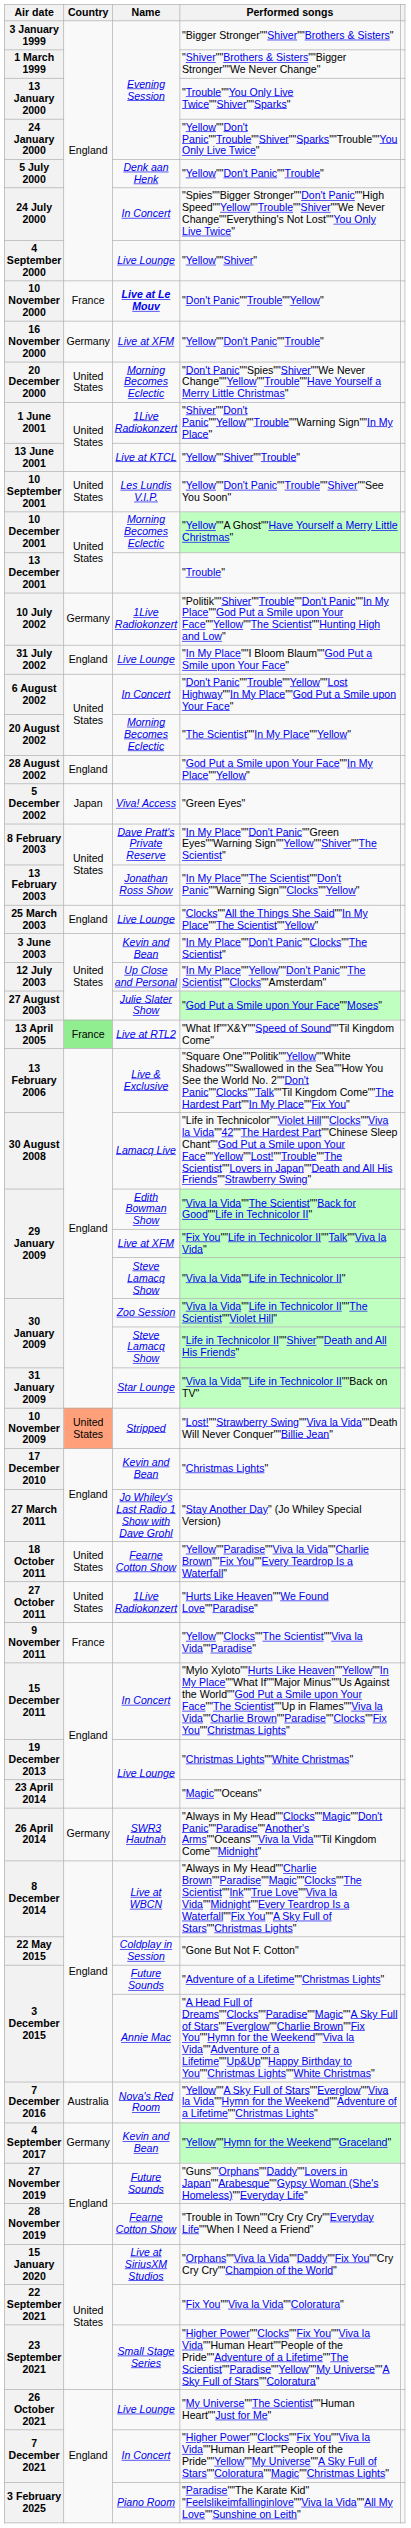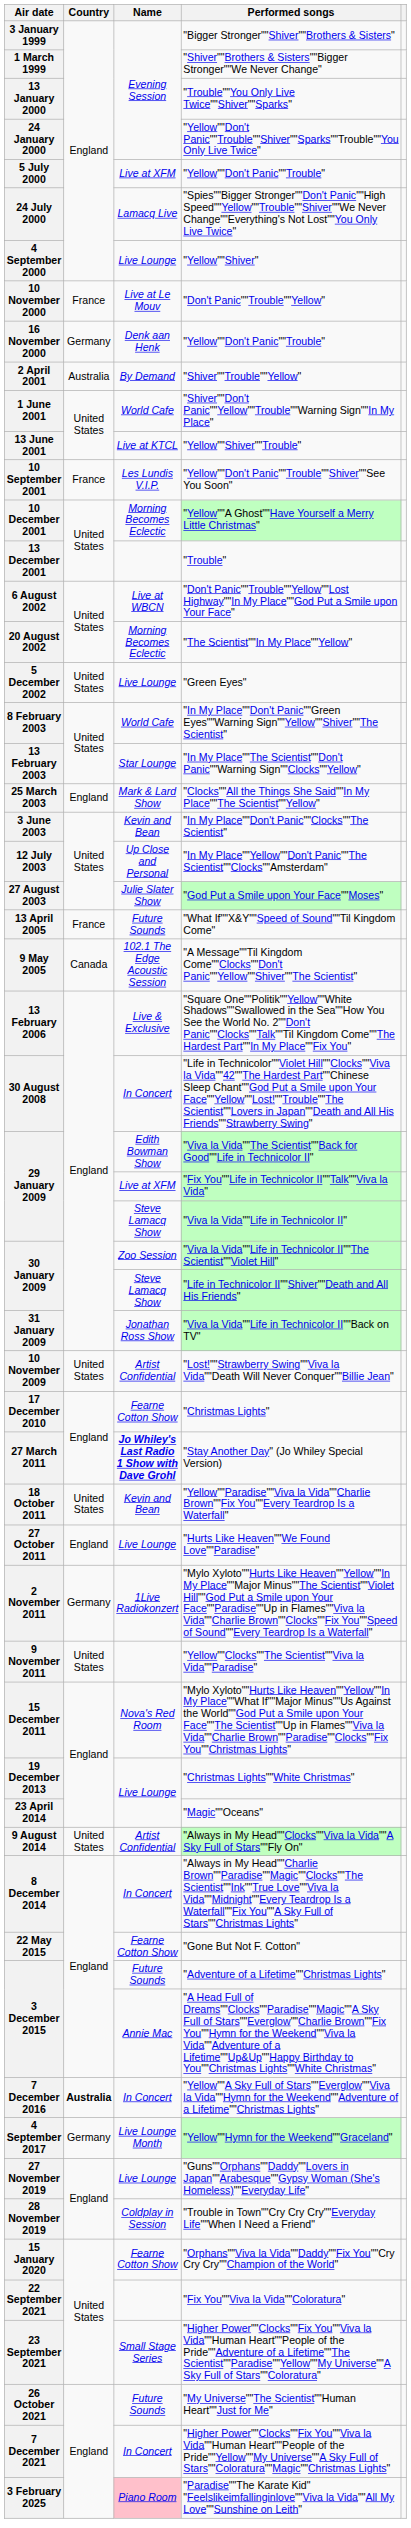5 July 2000 | Name: Denk aan Henk -> Live at XFM
24 July 2000 | Name: In Concert -> Lamacq Live
10 November 2000 | Name: bold -> normal
16 November 2000 | Name: Live at XFM -> Denk aan Henk
- row: 20 December 2000 | United States | Morning Becomes Eclectic | "Don't Panic""Spies""Shiver""We Never Change""Yellow""Trouble""Have Yourself a Merry Little Christmas"
+ row: 2 April 2001 | Australia | By Demand | "Shiver""Trouble""Yellow"
1 June 2001 | Name: 1Live Radiokonzert -> World Cafe
10 September 2001 | Country: United States -> France
- row: 10 July 2002 | Germany | 1Live Radiokonzert | "Politik""Shiver""Trouble""Don't Panic""In My Place""God Put a Smile upon Your Face""Yellow""The Scientist""Hunting High and Low"
- row: 31 July 2002 | England | Live Lounge | "In My Place""I Bloom Blaum""God Put a Smile upon Your Face"
6 August 2002 | Name: In Concert -> Live at WBCN
- row: 28 August 2002 | England | "God Put a Smile upon Your Face""In My Place""Yellow"
5 December 2002 | Country: Japan -> United States
5 December 2002 | Name: Viva! Access -> Live Lounge
8 February 2003 | Name: Dave Pratt's Private Reserve -> World Cafe
13 February 2003 | Name: Jonathan Ross Show -> Star Lounge
25 March 2003 | Name: Live Lounge -> Mark & Lard Show
13 April 2005 | Country: lightgreen background -> no background
13 April 2005 | Name: Live at RTL2 -> Future Sounds
+ row: 9 May 2005 | Canada | 102.1 The Edge Acoustic Session | "A Message""Til Kingdom Come""Clocks""Don't Panic""Yellow""Shiver""The Scientist"
30 August 2008 | Name: Lamacq Live -> In Concert
31 January 2009 | Name: Star Lounge -> Jonathan Ross Show
10 November 2009 | Country: lightsalmon background -> no background
10 November 2009 | Name: Stripped -> Artist Confidential
17 December 2010 | Name: Kevin and Bean -> Fearne Cotton Show
27 March 2011 | Name: normal -> bold
18 October 2011 | Name: Fearne Cotton Show -> Kevin and Bean
27 October 2011 | Country: United States -> England
27 October 2011 | Name: 1Live Radiokonzert -> Live Lounge
+ row: 2 November 2011 | Germany | 1Live Radiokonzert | "Mylo Xyloto""Hurts Like Heaven""Yellow""In My Place""Major Minus""The Scientist""Violet Hill""God Put a Smile upon Your Face""Paradise""Up in Flames""Viva la Vida""Charlie Brown""Clocks""Fix You""Speed of Sound""Every Teardrop Is a Waterfall"
9 November 2011 | Country: France -> United States
15 December 2011 | Name: In Concert -> Nova's Red Room
- row: 26 April 2014 | Germany | SWR3 Hautnah | "Always in My Head""Clocks""Magic""Don't Panic""Paradise""Another's Arms""Oceans""Viva la Vida""Til Kingdom Come""Midnight"
+ row: 9 August 2014 | United States | Artist Confidential | "Always in My Head""Clocks""Viva la Vida""A Sky Full of Stars""Fly On"
8 December 2014 | Name: Live at WBCN -> In Concert
22 May 2015 | Name: Coldplay in Session -> Fearne Cotton Show
7 December 2016 | Country: normal -> bold
7 December 2016 | Name: Nova's Red Room -> In Concert
4 September 2017 | Name: Kevin and Bean -> Live Lounge Month
27 November 2019 | Name: Future Sounds -> Live Lounge
28 November 2019 | Name: Fearne Cotton Show -> Coldplay in Session
15 January 2020 | Name: Live at SiriusXM Studios -> Fearne Cotton Show
26 October 2021 | Name: Live Lounge -> Future Sounds
3 February 2025 | Name: no background -> pink background
